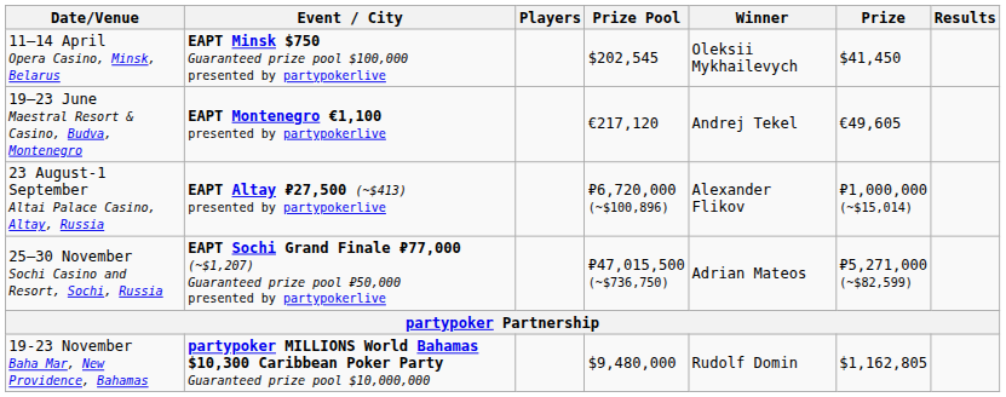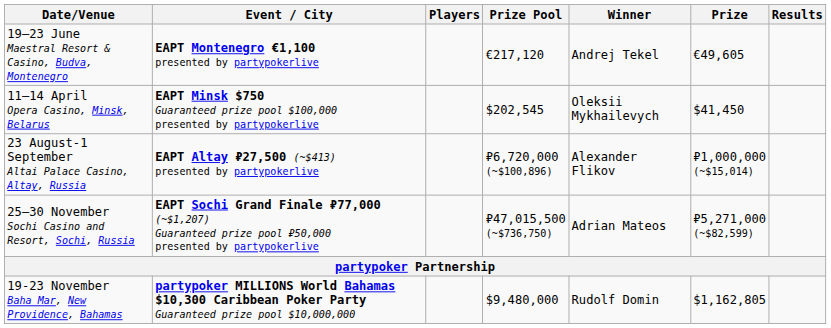rows swapped: 11–14 April Opera Casino, Minsk, Belarus <-> 19–23 June Maestral Resort & Casino, Budva, Montenegro
